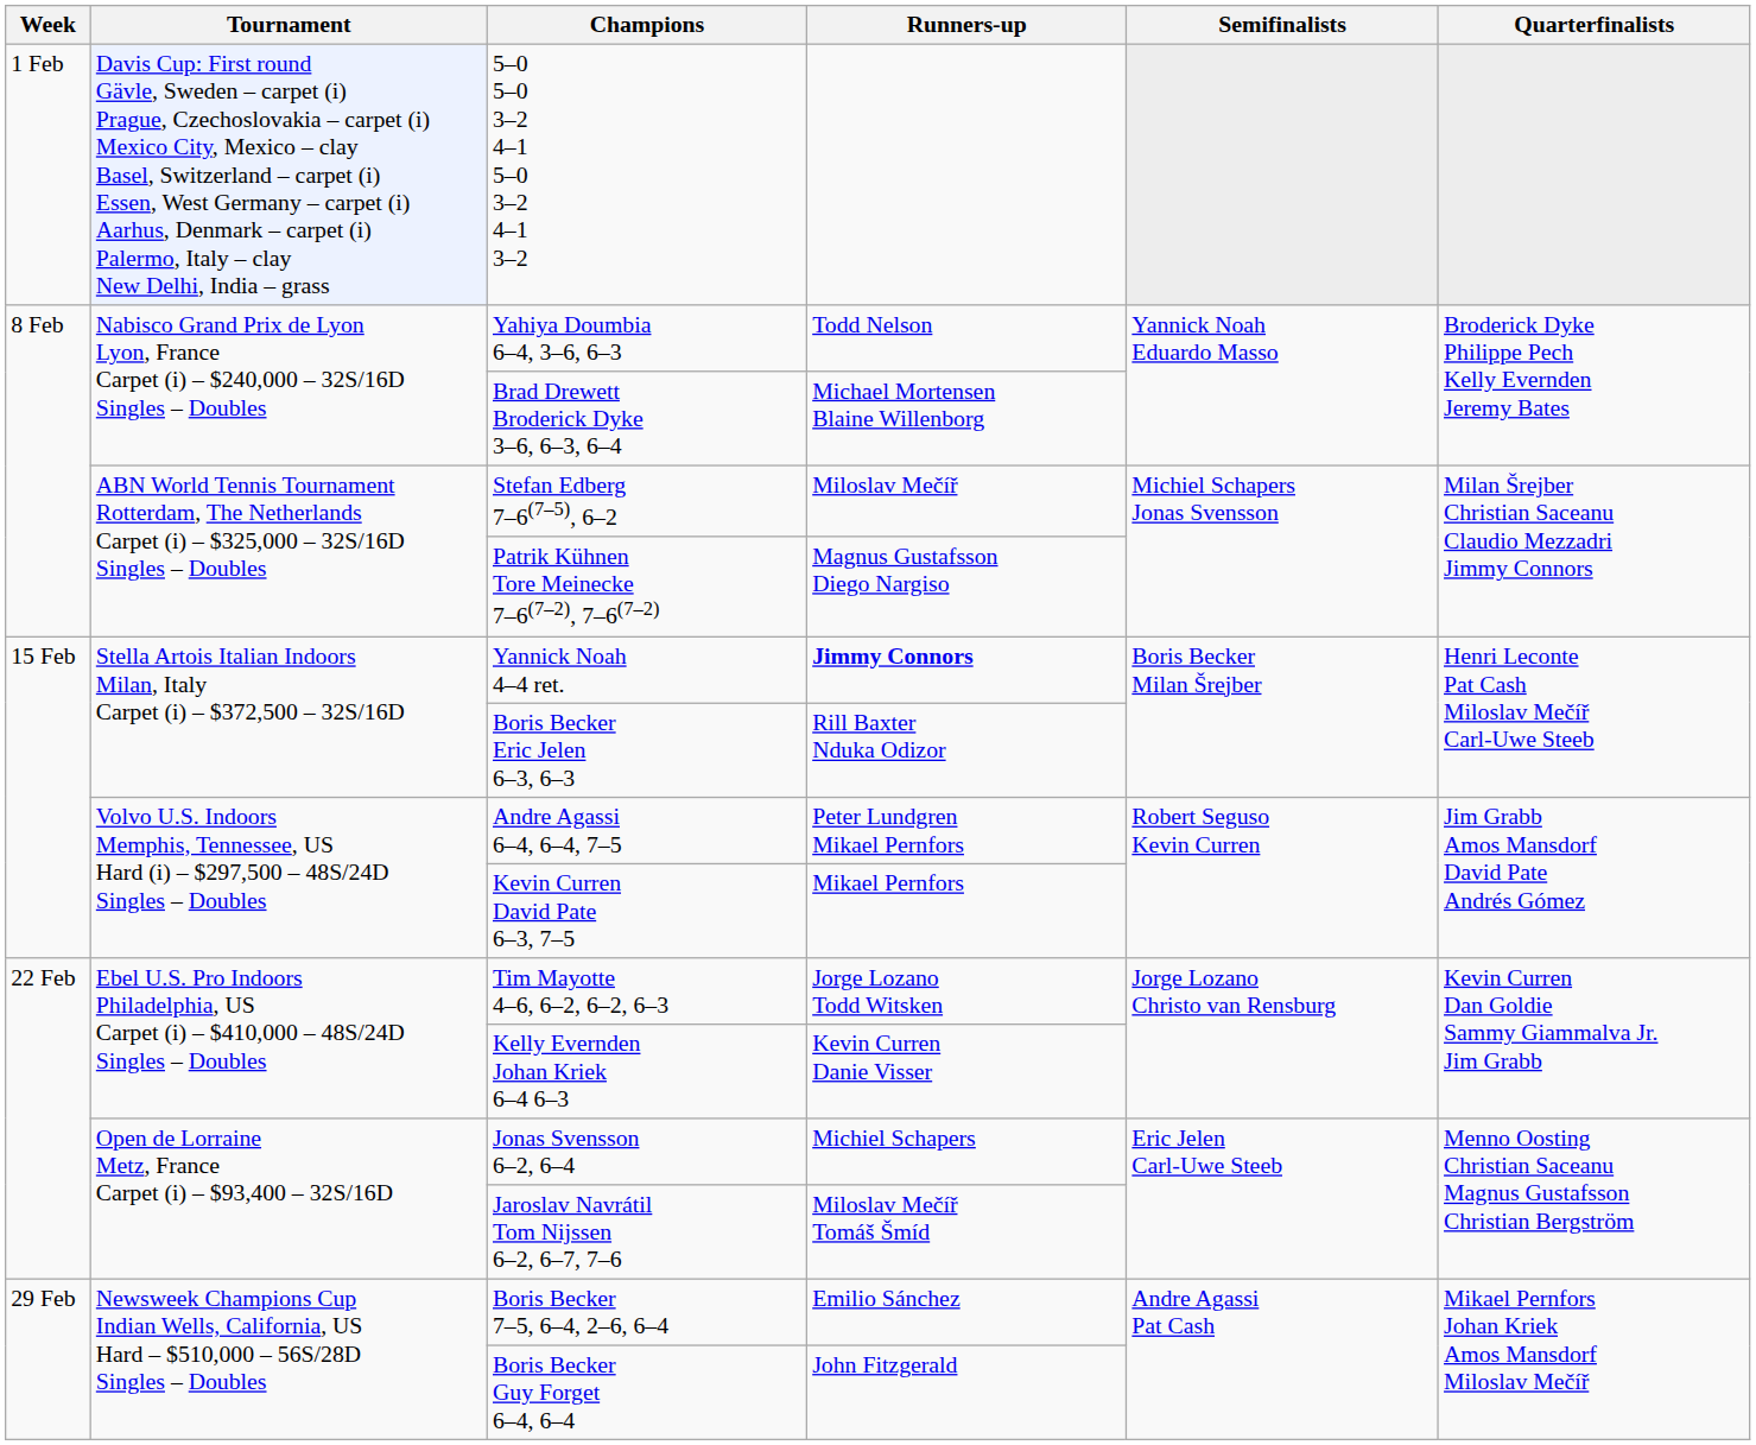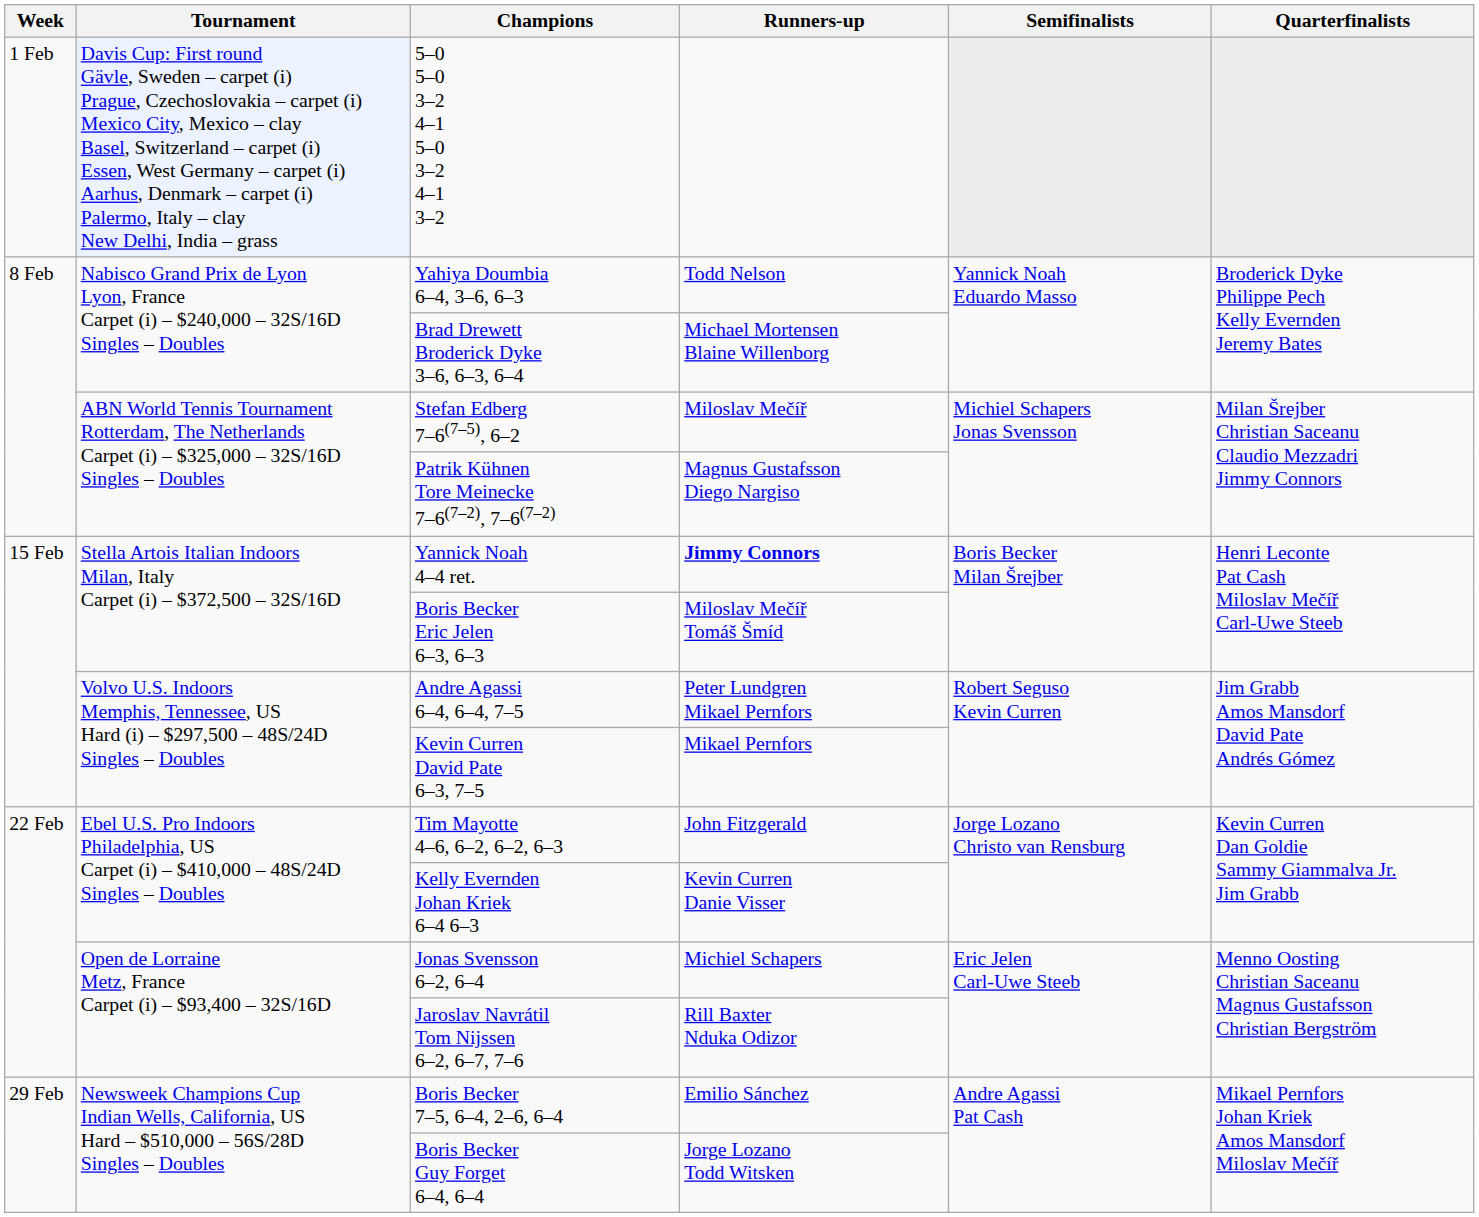Boris Becker Eric Jelen 6–3, 6–3 | Runners-up: Rill Baxter Nduka Odizor -> Miloslav Mečíř Tomáš Šmíd
Tim Mayotte 4–6, 6–2, 6–2, 6–3 | Runners-up: Jorge Lozano Todd Witsken -> John Fitzgerald
Jaroslav Navrátil Tom Nijssen 6–2, 6–7, 7–6 | Runners-up: Miloslav Mečíř Tomáš Šmíd -> Rill Baxter Nduka Odizor
Boris Becker Guy Forget 6–4, 6–4 | Runners-up: John Fitzgerald -> Jorge Lozano Todd Witsken
